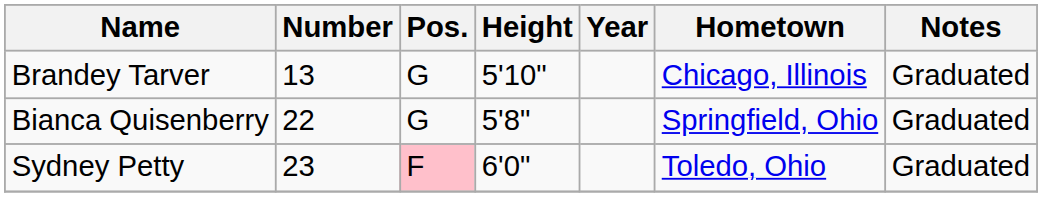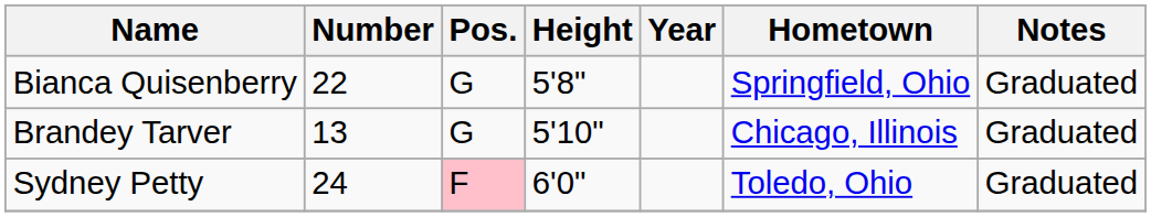rows swapped: Brandey Tarver <-> Bianca Quisenberry
Sydney Petty | Number: 23 -> 24
